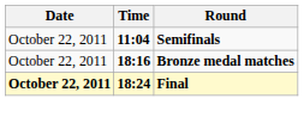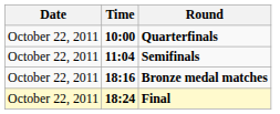+ row: October 22, 2011 | 10:00 | Quarterfinals
Final | Date: bold -> normal
